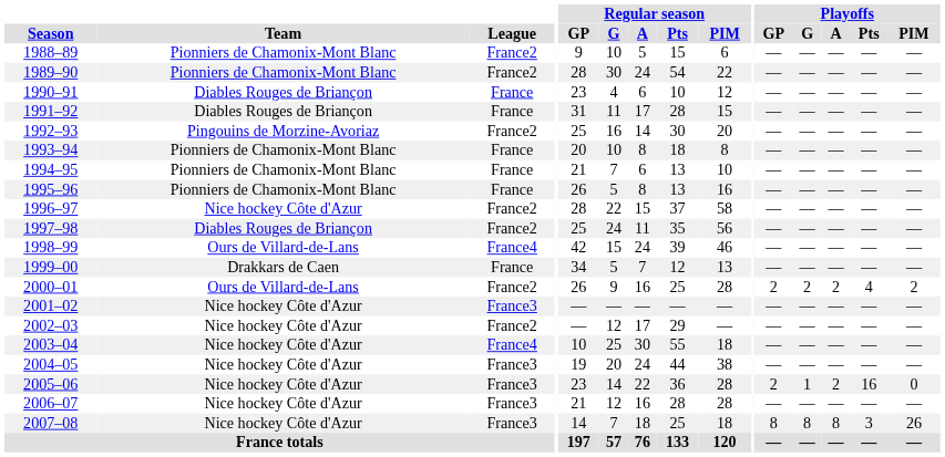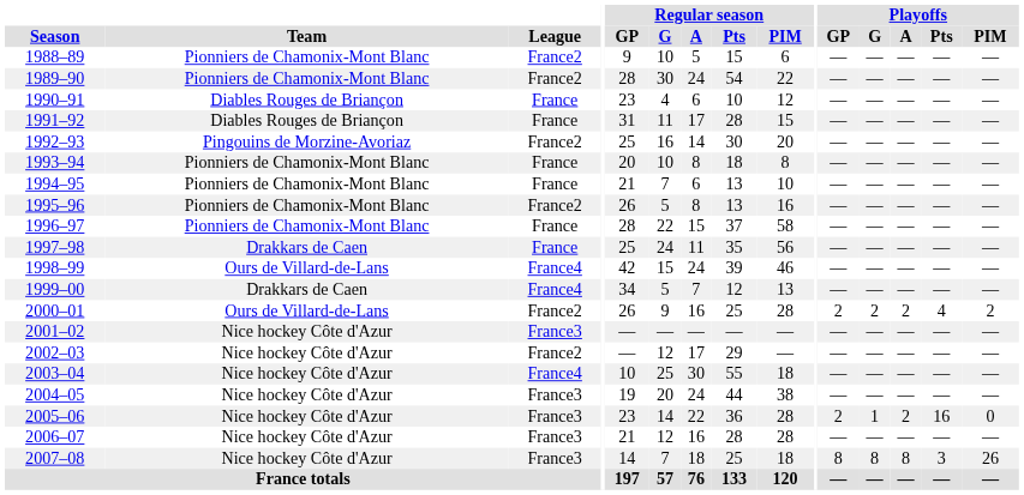1995–96 | League: France -> France2
1996–97 | Team: Nice hockey Côte d'Azur -> Pionniers de Chamonix-Mont Blanc
1996–97 | League: France2 -> France
1997–98 | Team: Diables Rouges de Briançon -> Drakkars de Caen
1997–98 | League: France2 -> France
1999–00 | League: France -> France4
